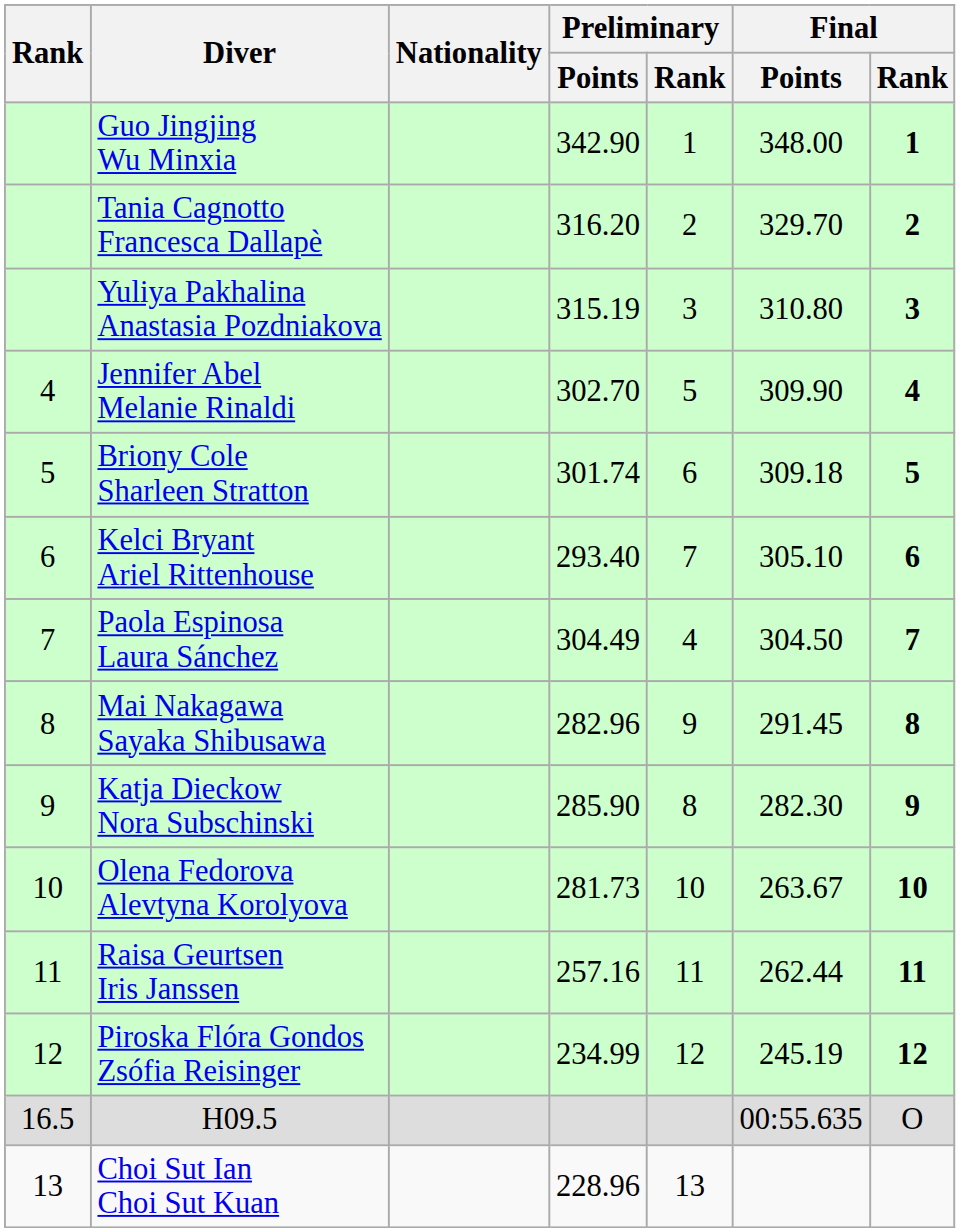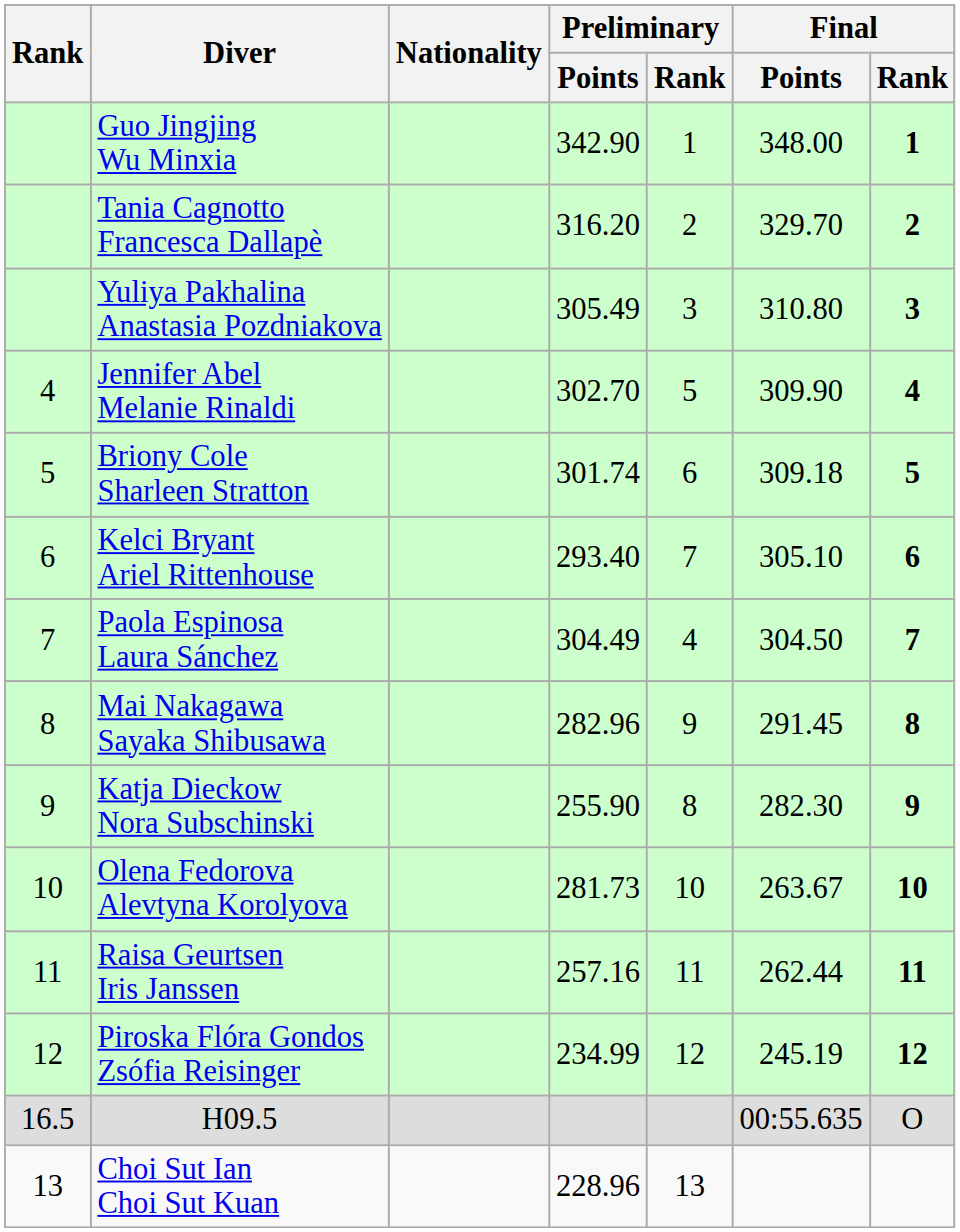Yuliya Pakhalina Anastasia Pozdniakova | Preliminary / Points: 315.19 -> 305.49
Katja Dieckow Nora Subschinski | Preliminary / Points: 285.90 -> 255.90
